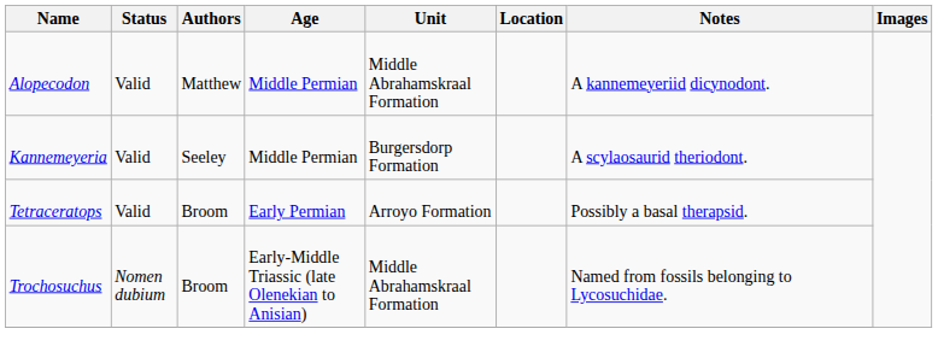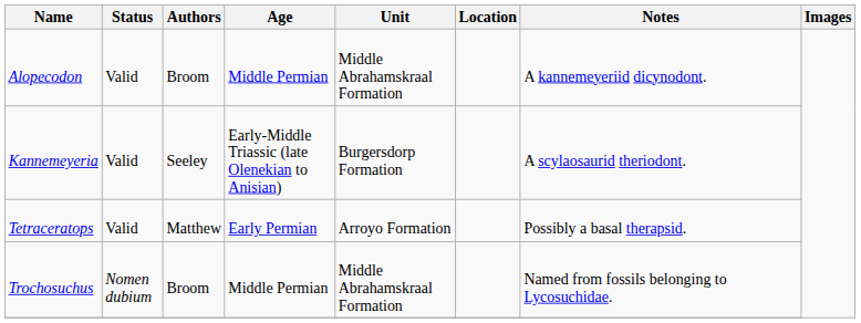Alopecodon | Authors: Matthew -> Broom
Kannemeyeria | Age: Middle Permian -> Early-Middle Triassic (late Olenekian to Anisian)
Tetraceratops | Authors: Broom -> Matthew
Trochosuchus | Age: Early-Middle Triassic (late Olenekian to Anisian) -> Middle Permian
